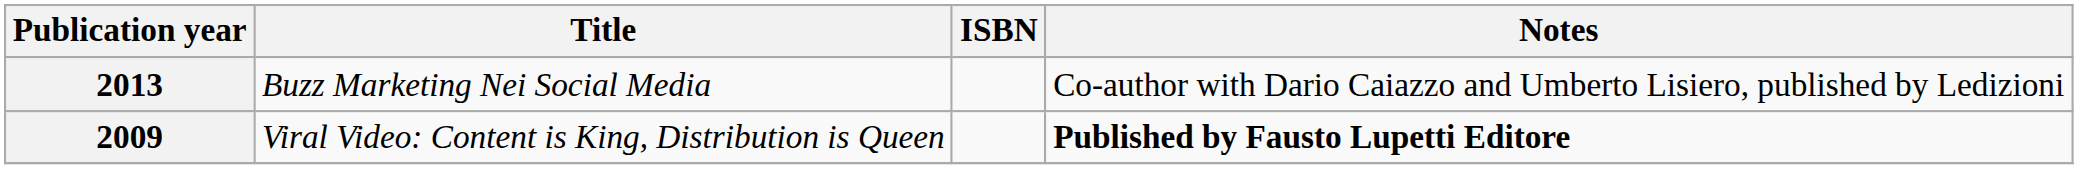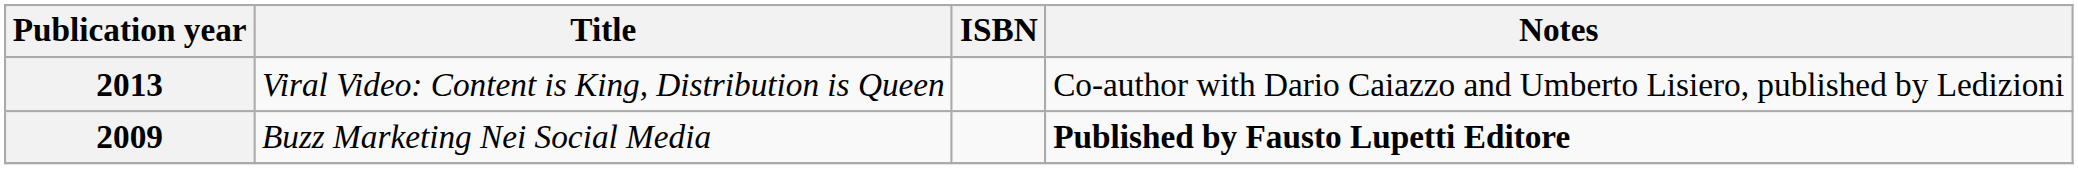2013 | Title: Buzz Marketing Nei Social Media -> Viral Video: Content is King, Distribution is Queen
2009 | Title: Viral Video: Content is King, Distribution is Queen -> Buzz Marketing Nei Social Media
